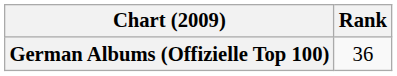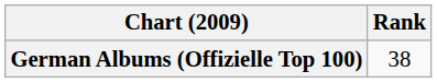German Albums (Offizielle Top 100) | Rank: 36 -> 38
